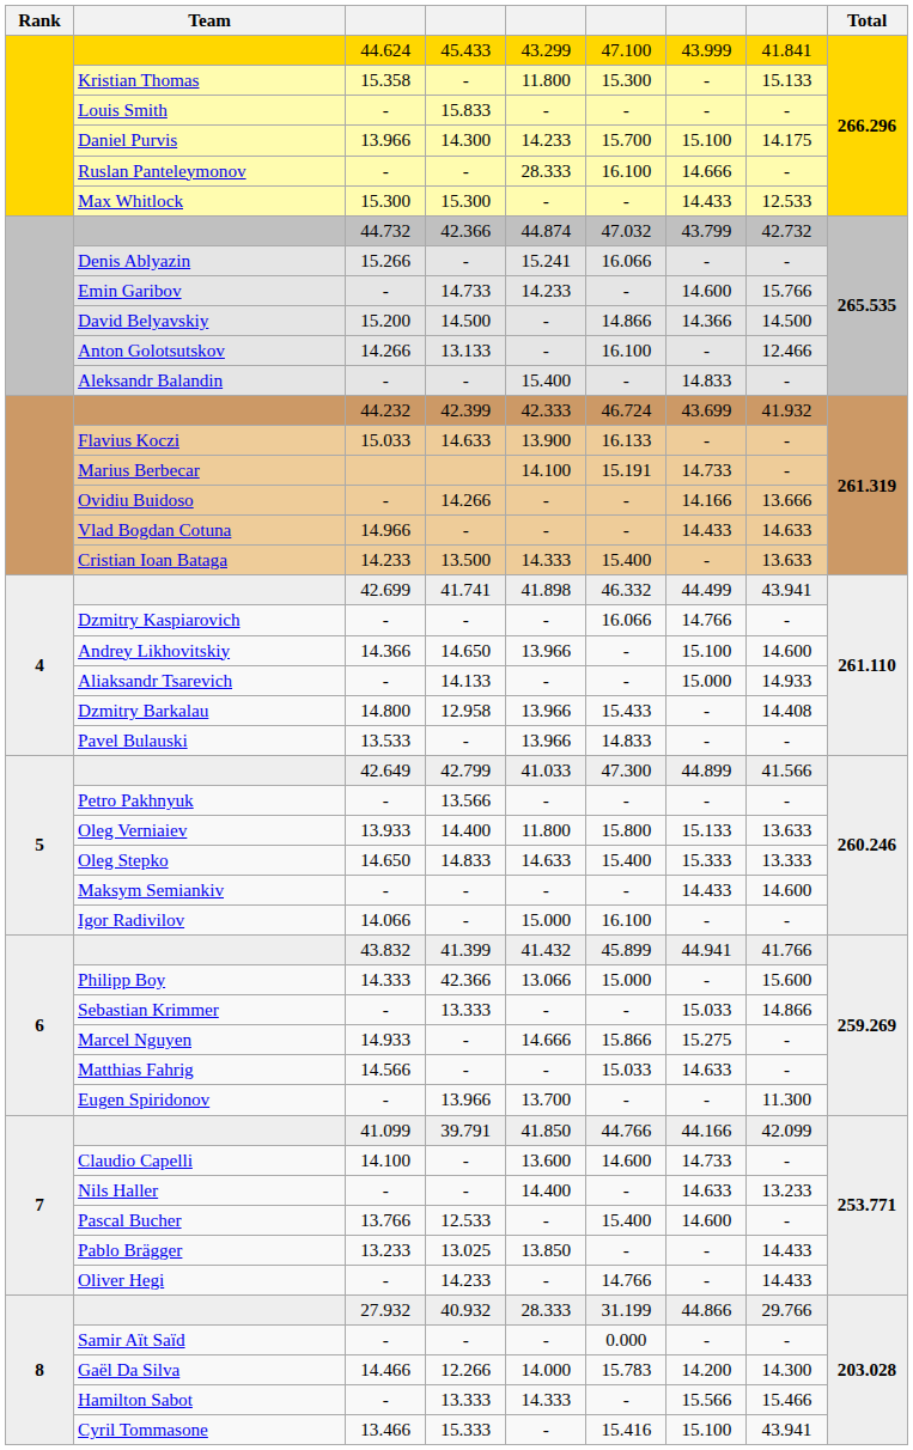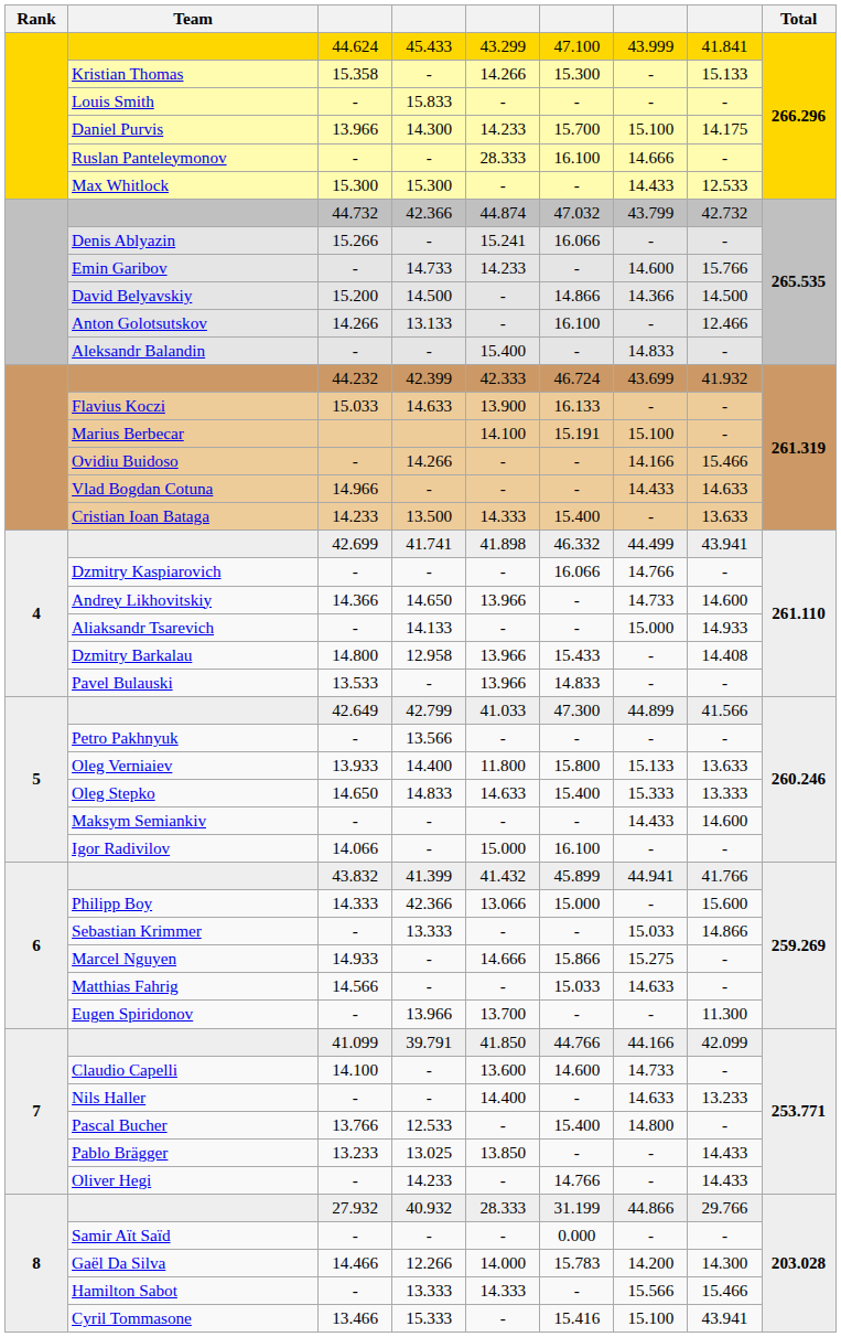Kristian Thomas | column 5: 11.800 -> 14.266
Marius Berbecar | column 7: 14.733 -> 15.100
Ovidiu Buidoso | column 8: 13.666 -> 15.466
Andrey Likhovitskiy | column 7: 15.100 -> 14.733
Pascal Bucher | column 7: 14.600 -> 14.800
